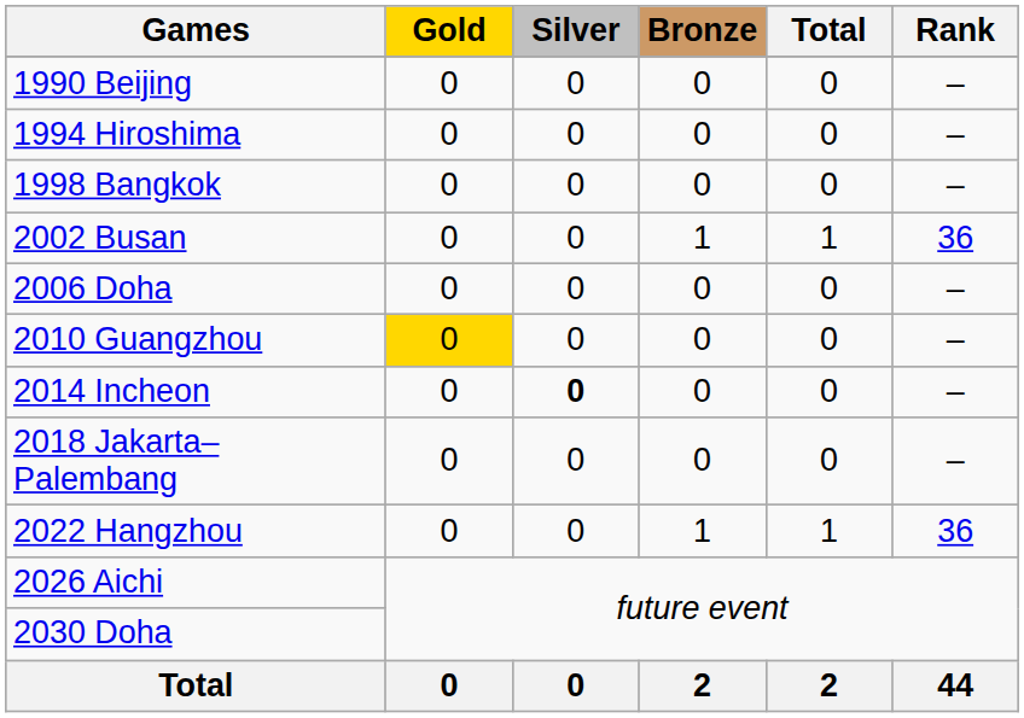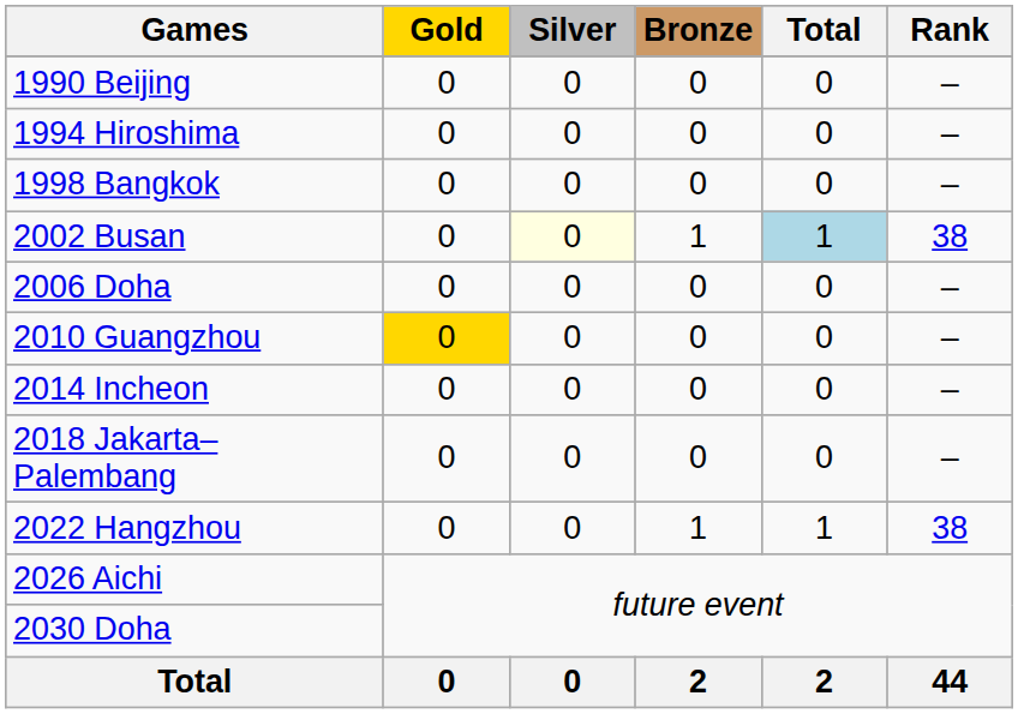2002 Busan | Silver: no background -> lightyellow background
2002 Busan | Total: no background -> lightblue background
2002 Busan | Rank: 36 -> 38
2014 Incheon | Silver: bold -> normal
2022 Hangzhou | Rank: 36 -> 38
